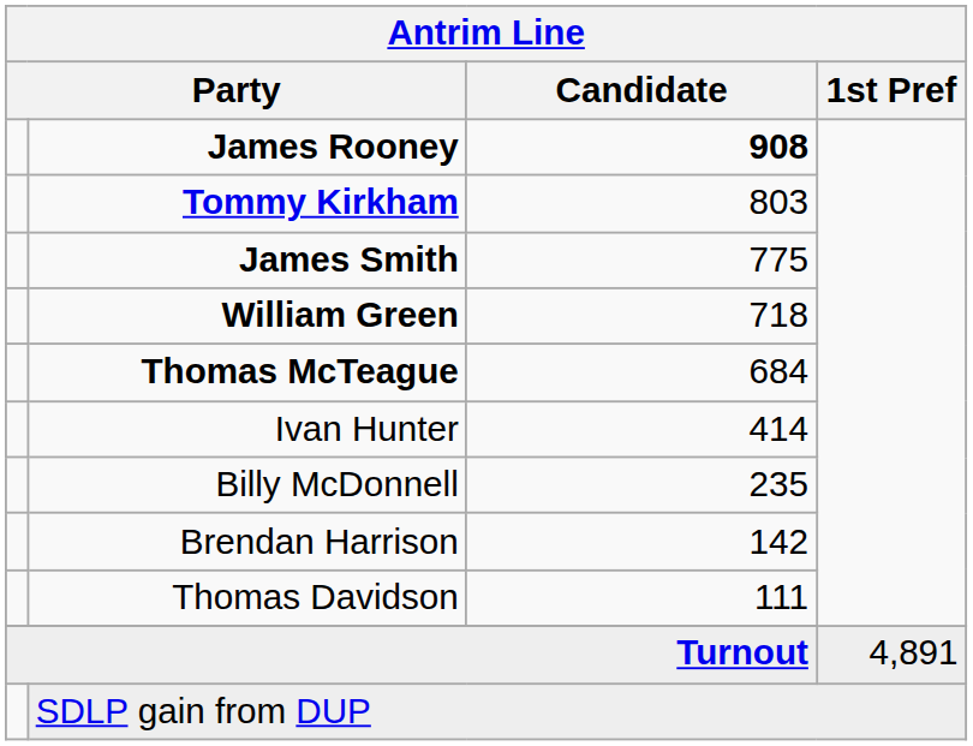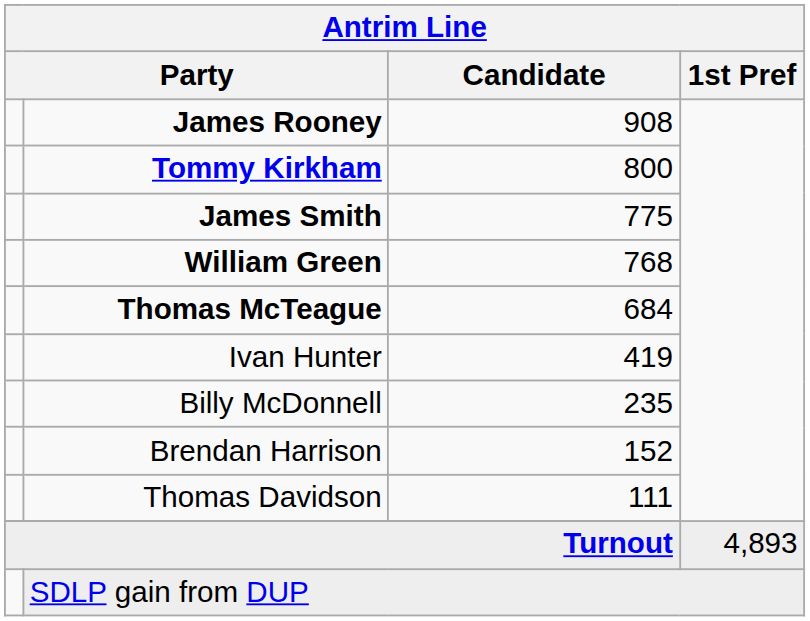James Rooney | Candidate: bold -> normal
Tommy Kirkham | Candidate: 803 -> 800
William Green | Candidate: 718 -> 768
Ivan Hunter | Candidate: 414 -> 419
Brendan Harrison | Candidate: 142 -> 152
Turnout | 1st Pref: 4,891 -> 4,893
